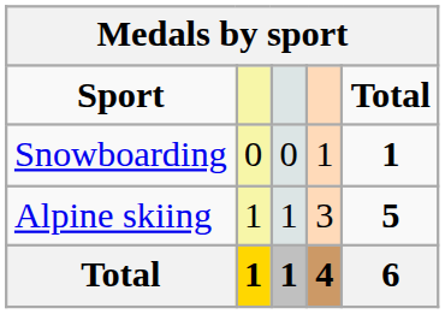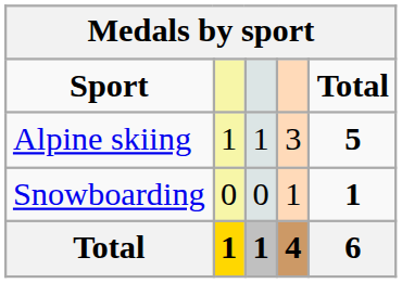rows swapped: Alpine skiing <-> Snowboarding
